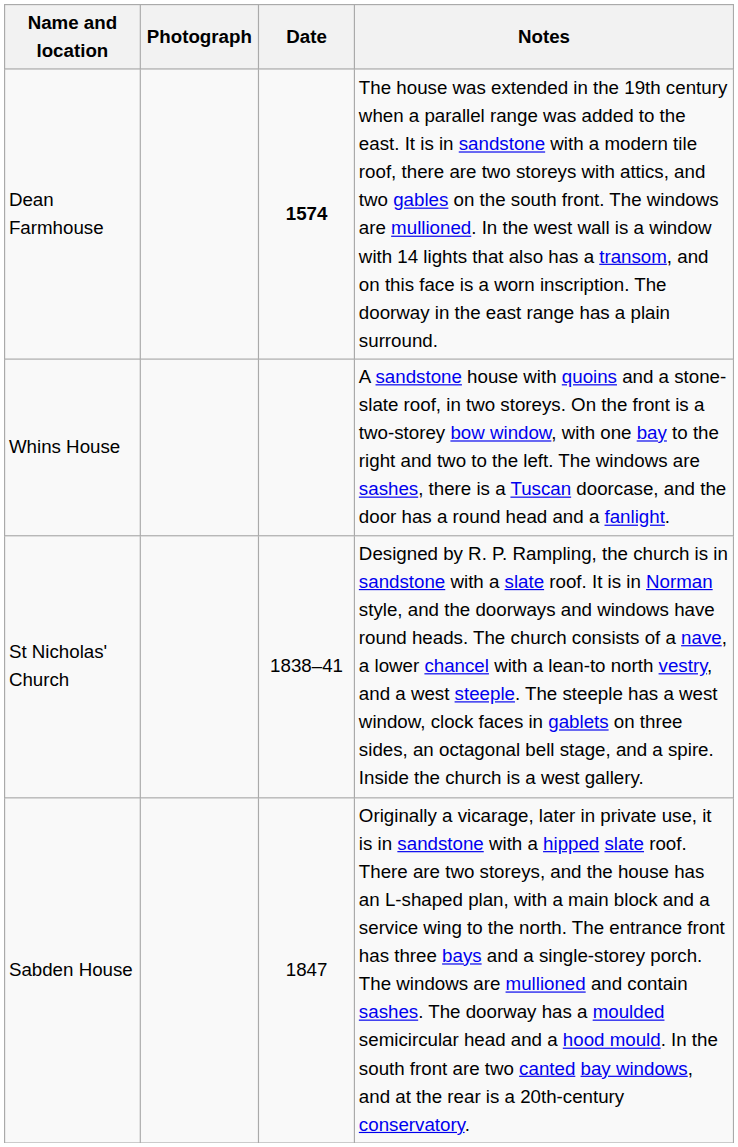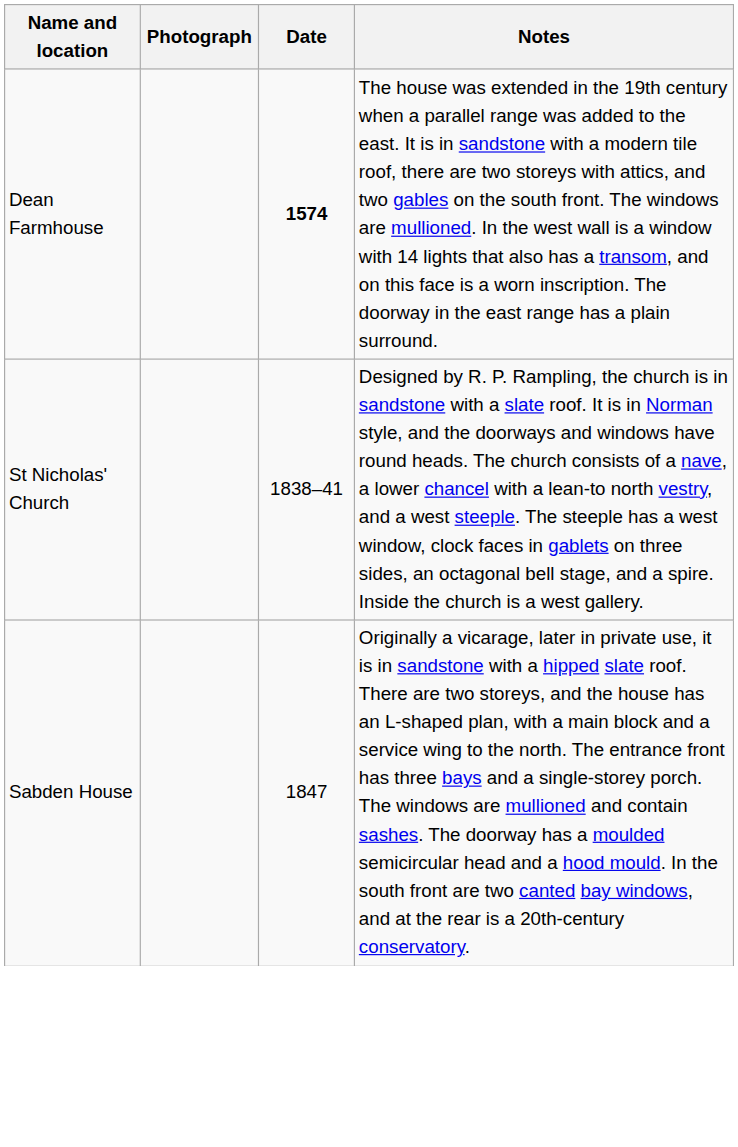- row: Whins House | A sandstone house with quoins and a stone-slate roof, in two storeys. On the front is a two-storey bow window, with one bay to the right and two to the left. The windows are sashes, there is a Tuscan doorcase, and the door has a round head and a fanlight.
